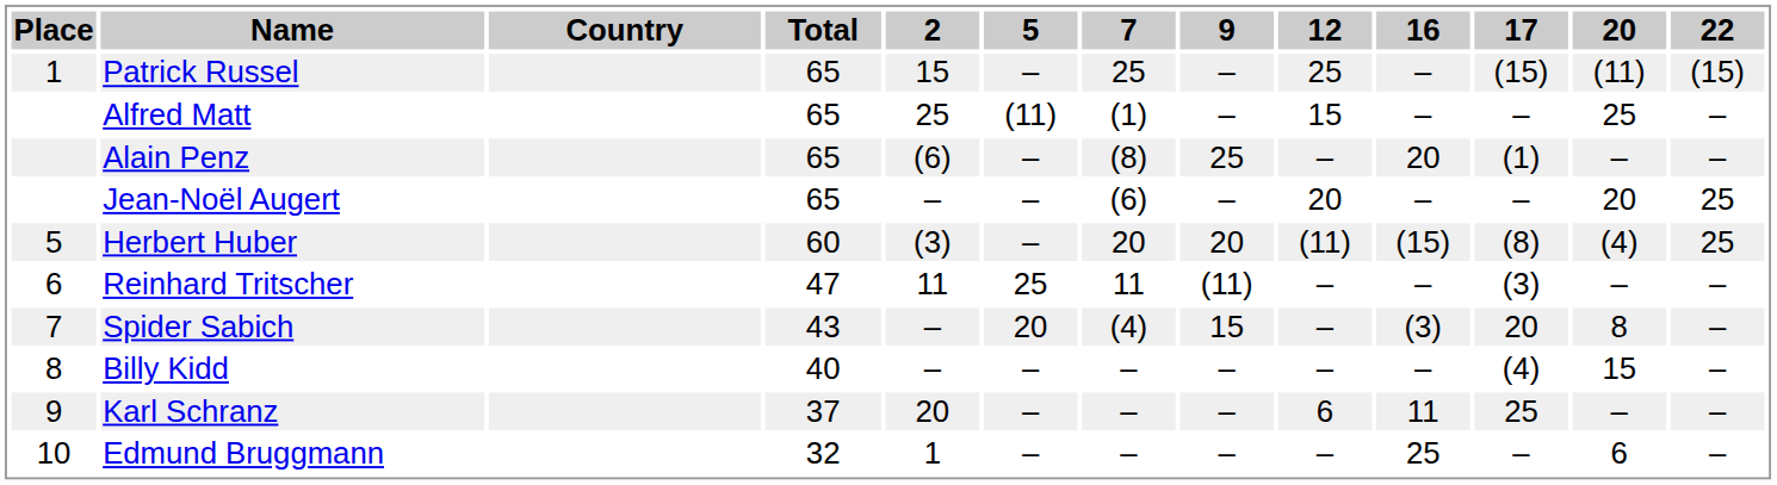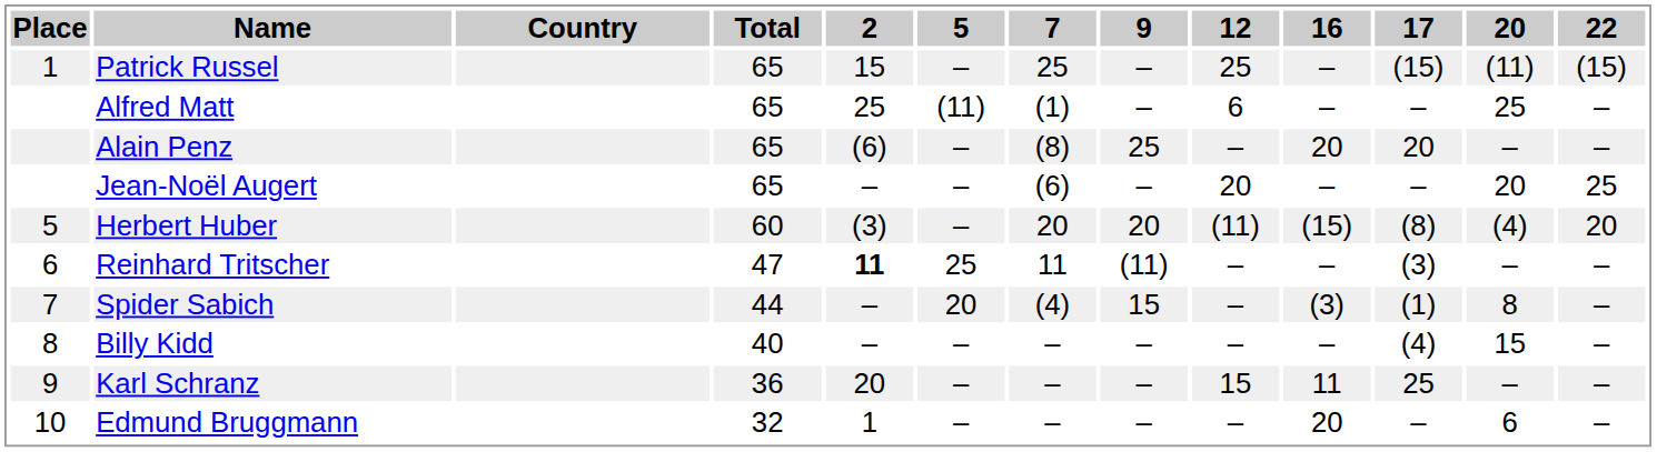Alfred Matt | 12: 15 -> 6
Alain Penz | 17: (1) -> 20
Herbert Huber | 22: 25 -> 20
Reinhard Tritscher | 2: normal -> bold
Spider Sabich | Total: 43 -> 44
Spider Sabich | 17: 20 -> (1)
Karl Schranz | Total: 37 -> 36
Karl Schranz | 12: 6 -> 15
Edmund Bruggmann | 16: 25 -> 20
